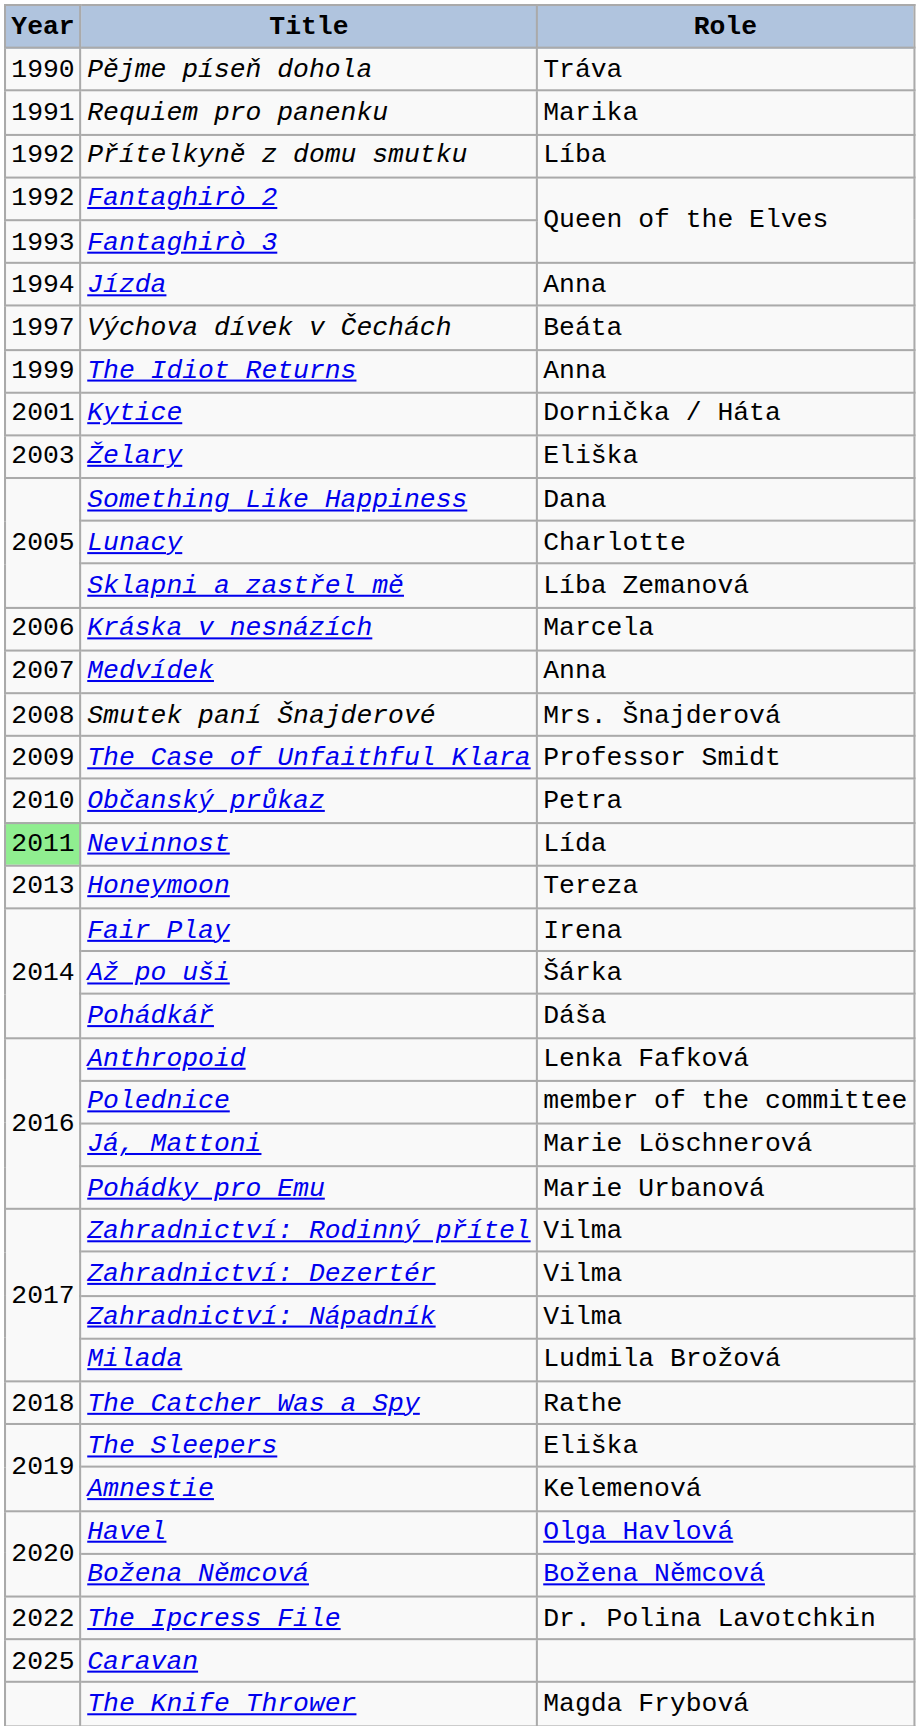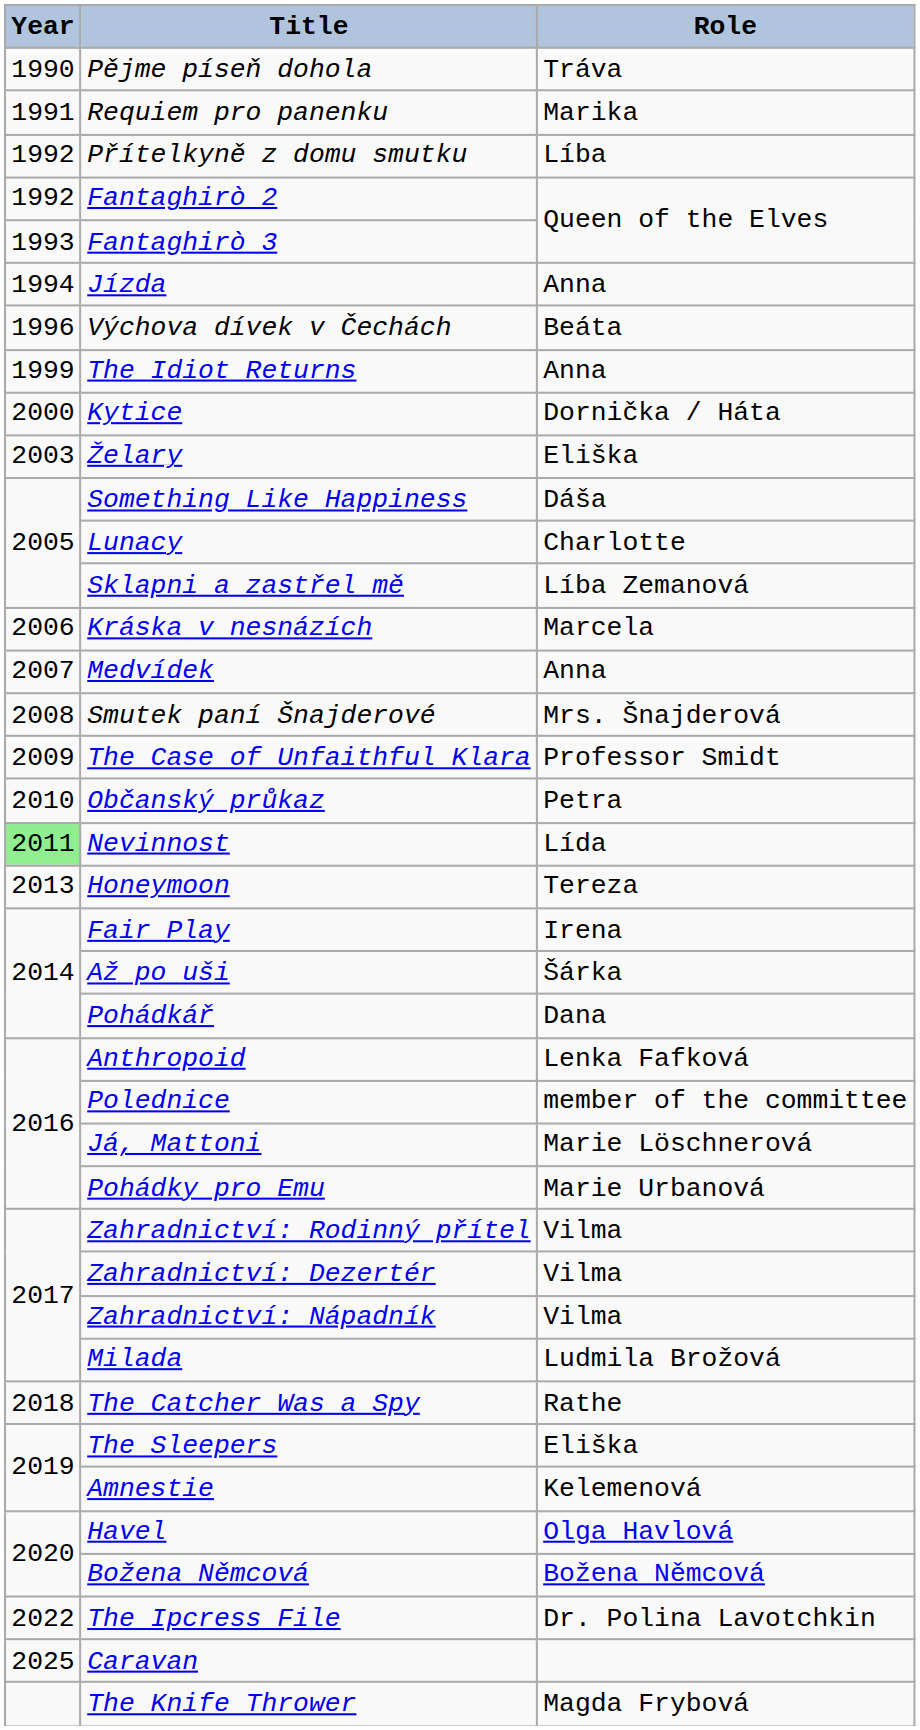Výchova dívek v Čechách | Year: 1997 -> 1996
Kytice | Year: 2001 -> 2000
Something Like Happiness | Role: Dana -> Dáša
Pohádkář | Role: Dáša -> Dana
